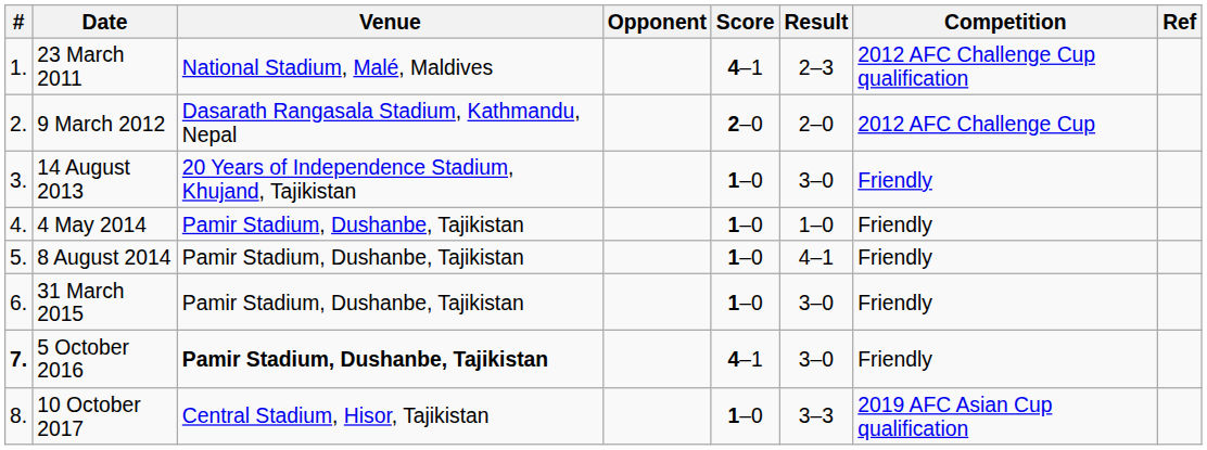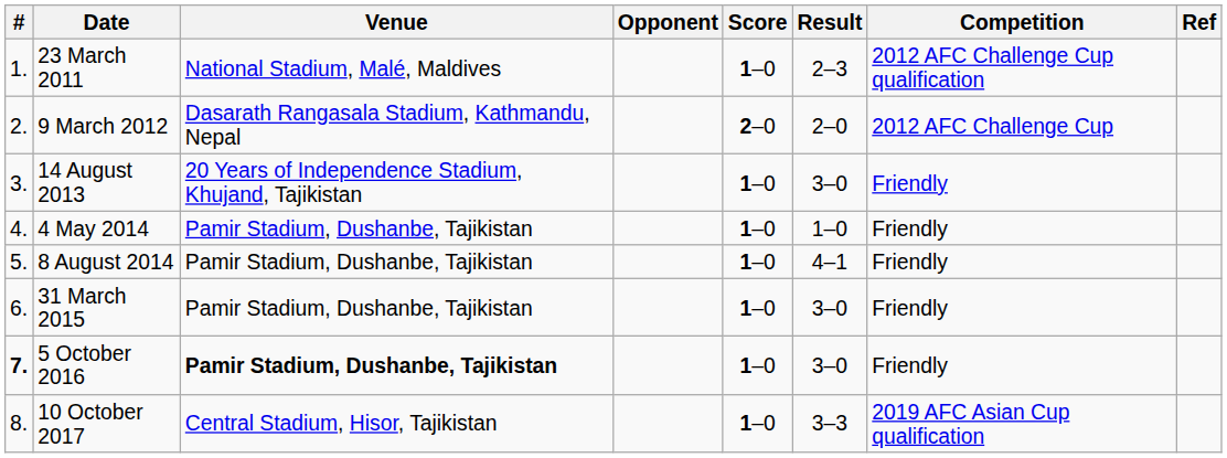23 March 2011 | Score: 4–1 -> 1–0
5 October 2016 | Score: 4–1 -> 1–0
